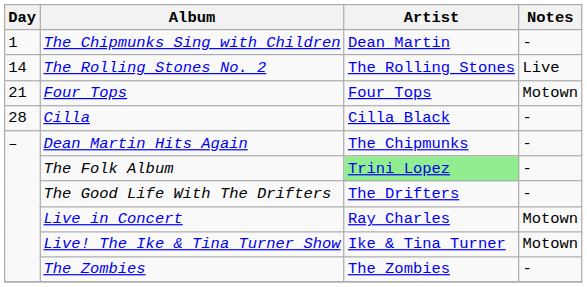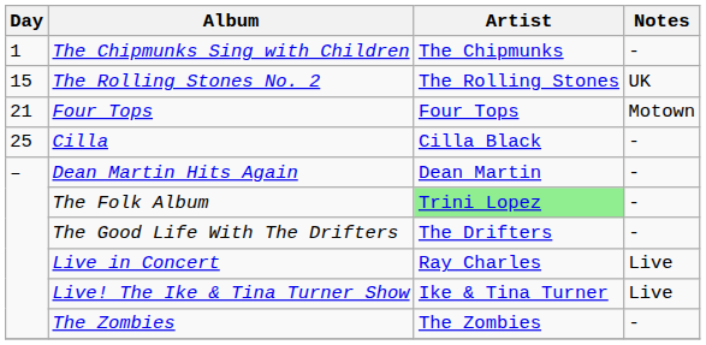The Chipmunks Sing with Children | Artist: Dean Martin -> The Chipmunks
The Rolling Stones No. 2 | Day: 14 -> 15
The Rolling Stones No. 2 | Notes: Live -> UK
Cilla | Day: 28 -> 25
Dean Martin Hits Again | Artist: The Chipmunks -> Dean Martin
Live in Concert | Notes: Motown -> Live
Live! The Ike & Tina Turner Show | Notes: Motown -> Live
